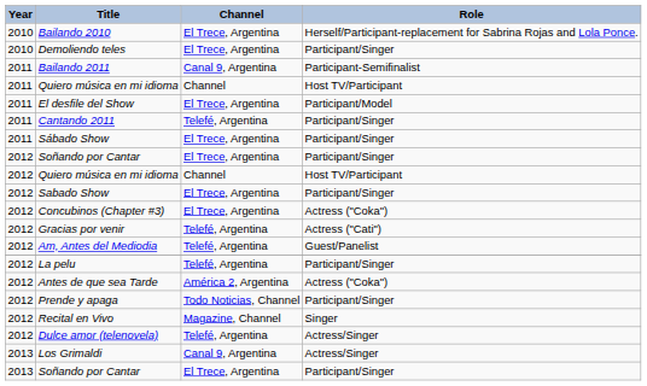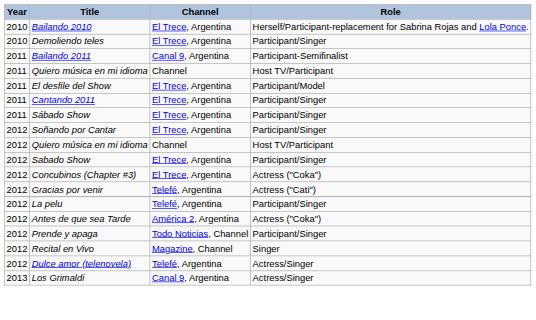Cantando 2011 | Channel: Telefé, Argentina -> El Trece, Argentina
- row: 2012 | Am, Antes del Mediodia | Telefé, Argentina | Guest/Panelist
- row: 2013 | Soñando por Cantar | El Trece, Argentina | Participant/Singer
